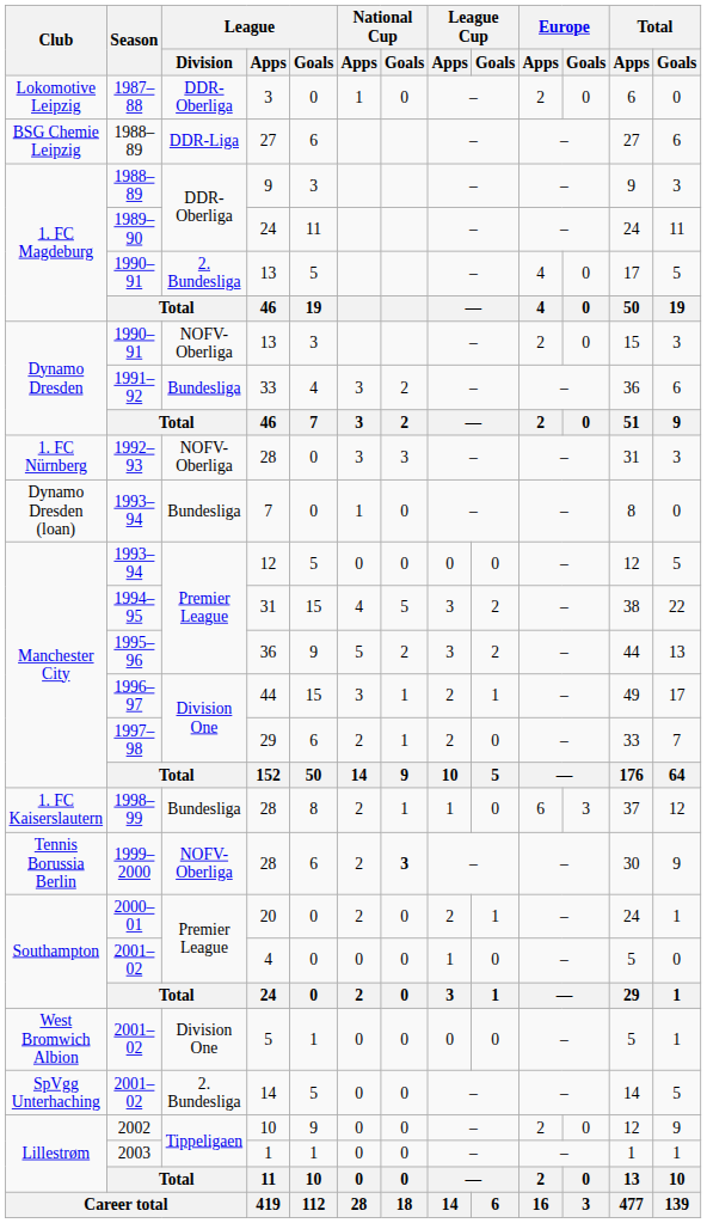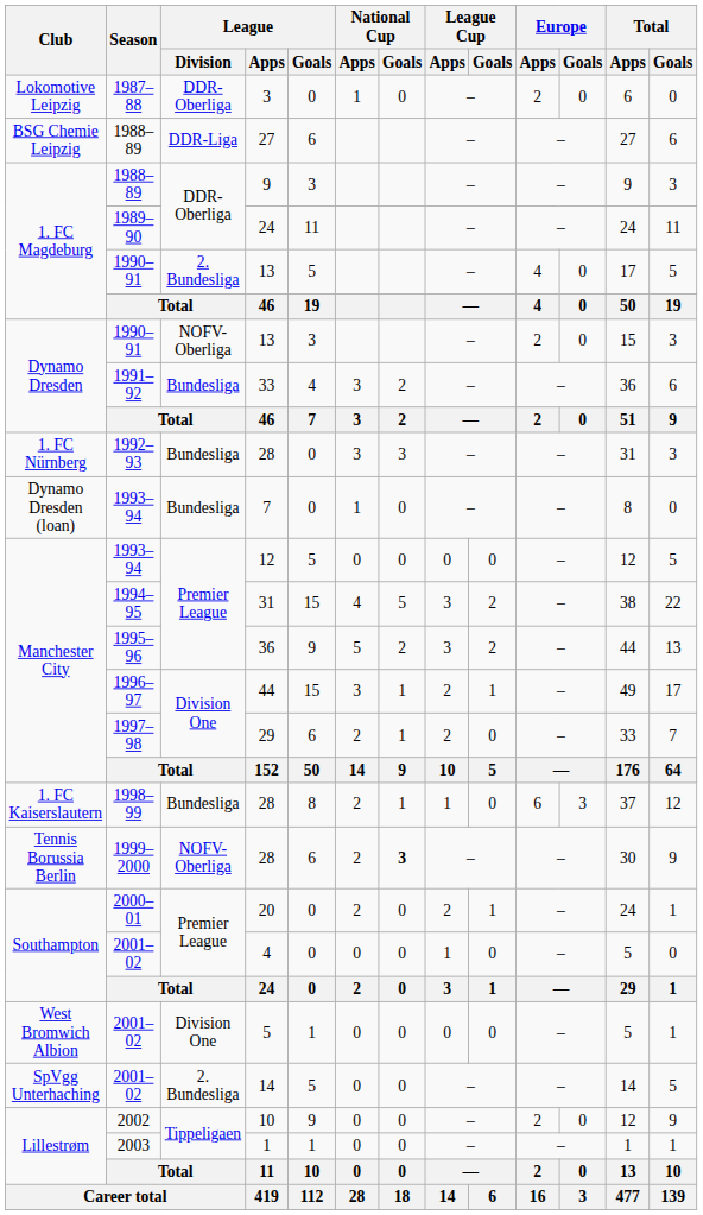1. FC Nürnberg / 28 | League / Division: NOFV-Oberliga -> Bundesliga
